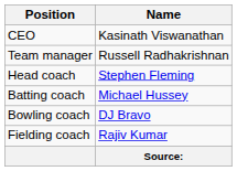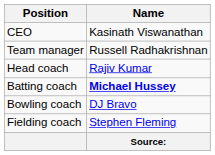Head coach | Name: Stephen Fleming -> Rajiv Kumar
Batting coach | Name: normal -> bold
Fielding coach | Name: Rajiv Kumar -> Stephen Fleming
